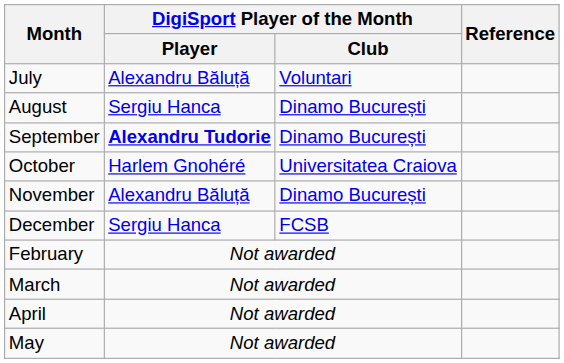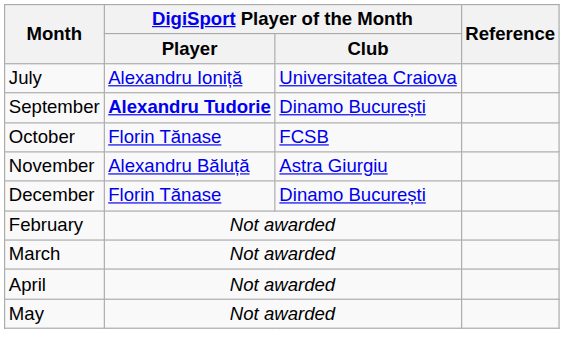July | DigiSport Player of the Month / Player: Alexandru Băluță -> Alexandru Ioniță
July | DigiSport Player of the Month / Club: Voluntari -> Universitatea Craiova
- row: August | Sergiu Hanca | Dinamo București
October | DigiSport Player of the Month / Player: Harlem Gnohéré -> Florin Tănase
October | DigiSport Player of the Month / Club: Universitatea Craiova -> FCSB
November | DigiSport Player of the Month / Club: Dinamo București -> Astra Giurgiu
December | DigiSport Player of the Month / Player: Sergiu Hanca -> Florin Tănase
December | DigiSport Player of the Month / Club: FCSB -> Dinamo București
